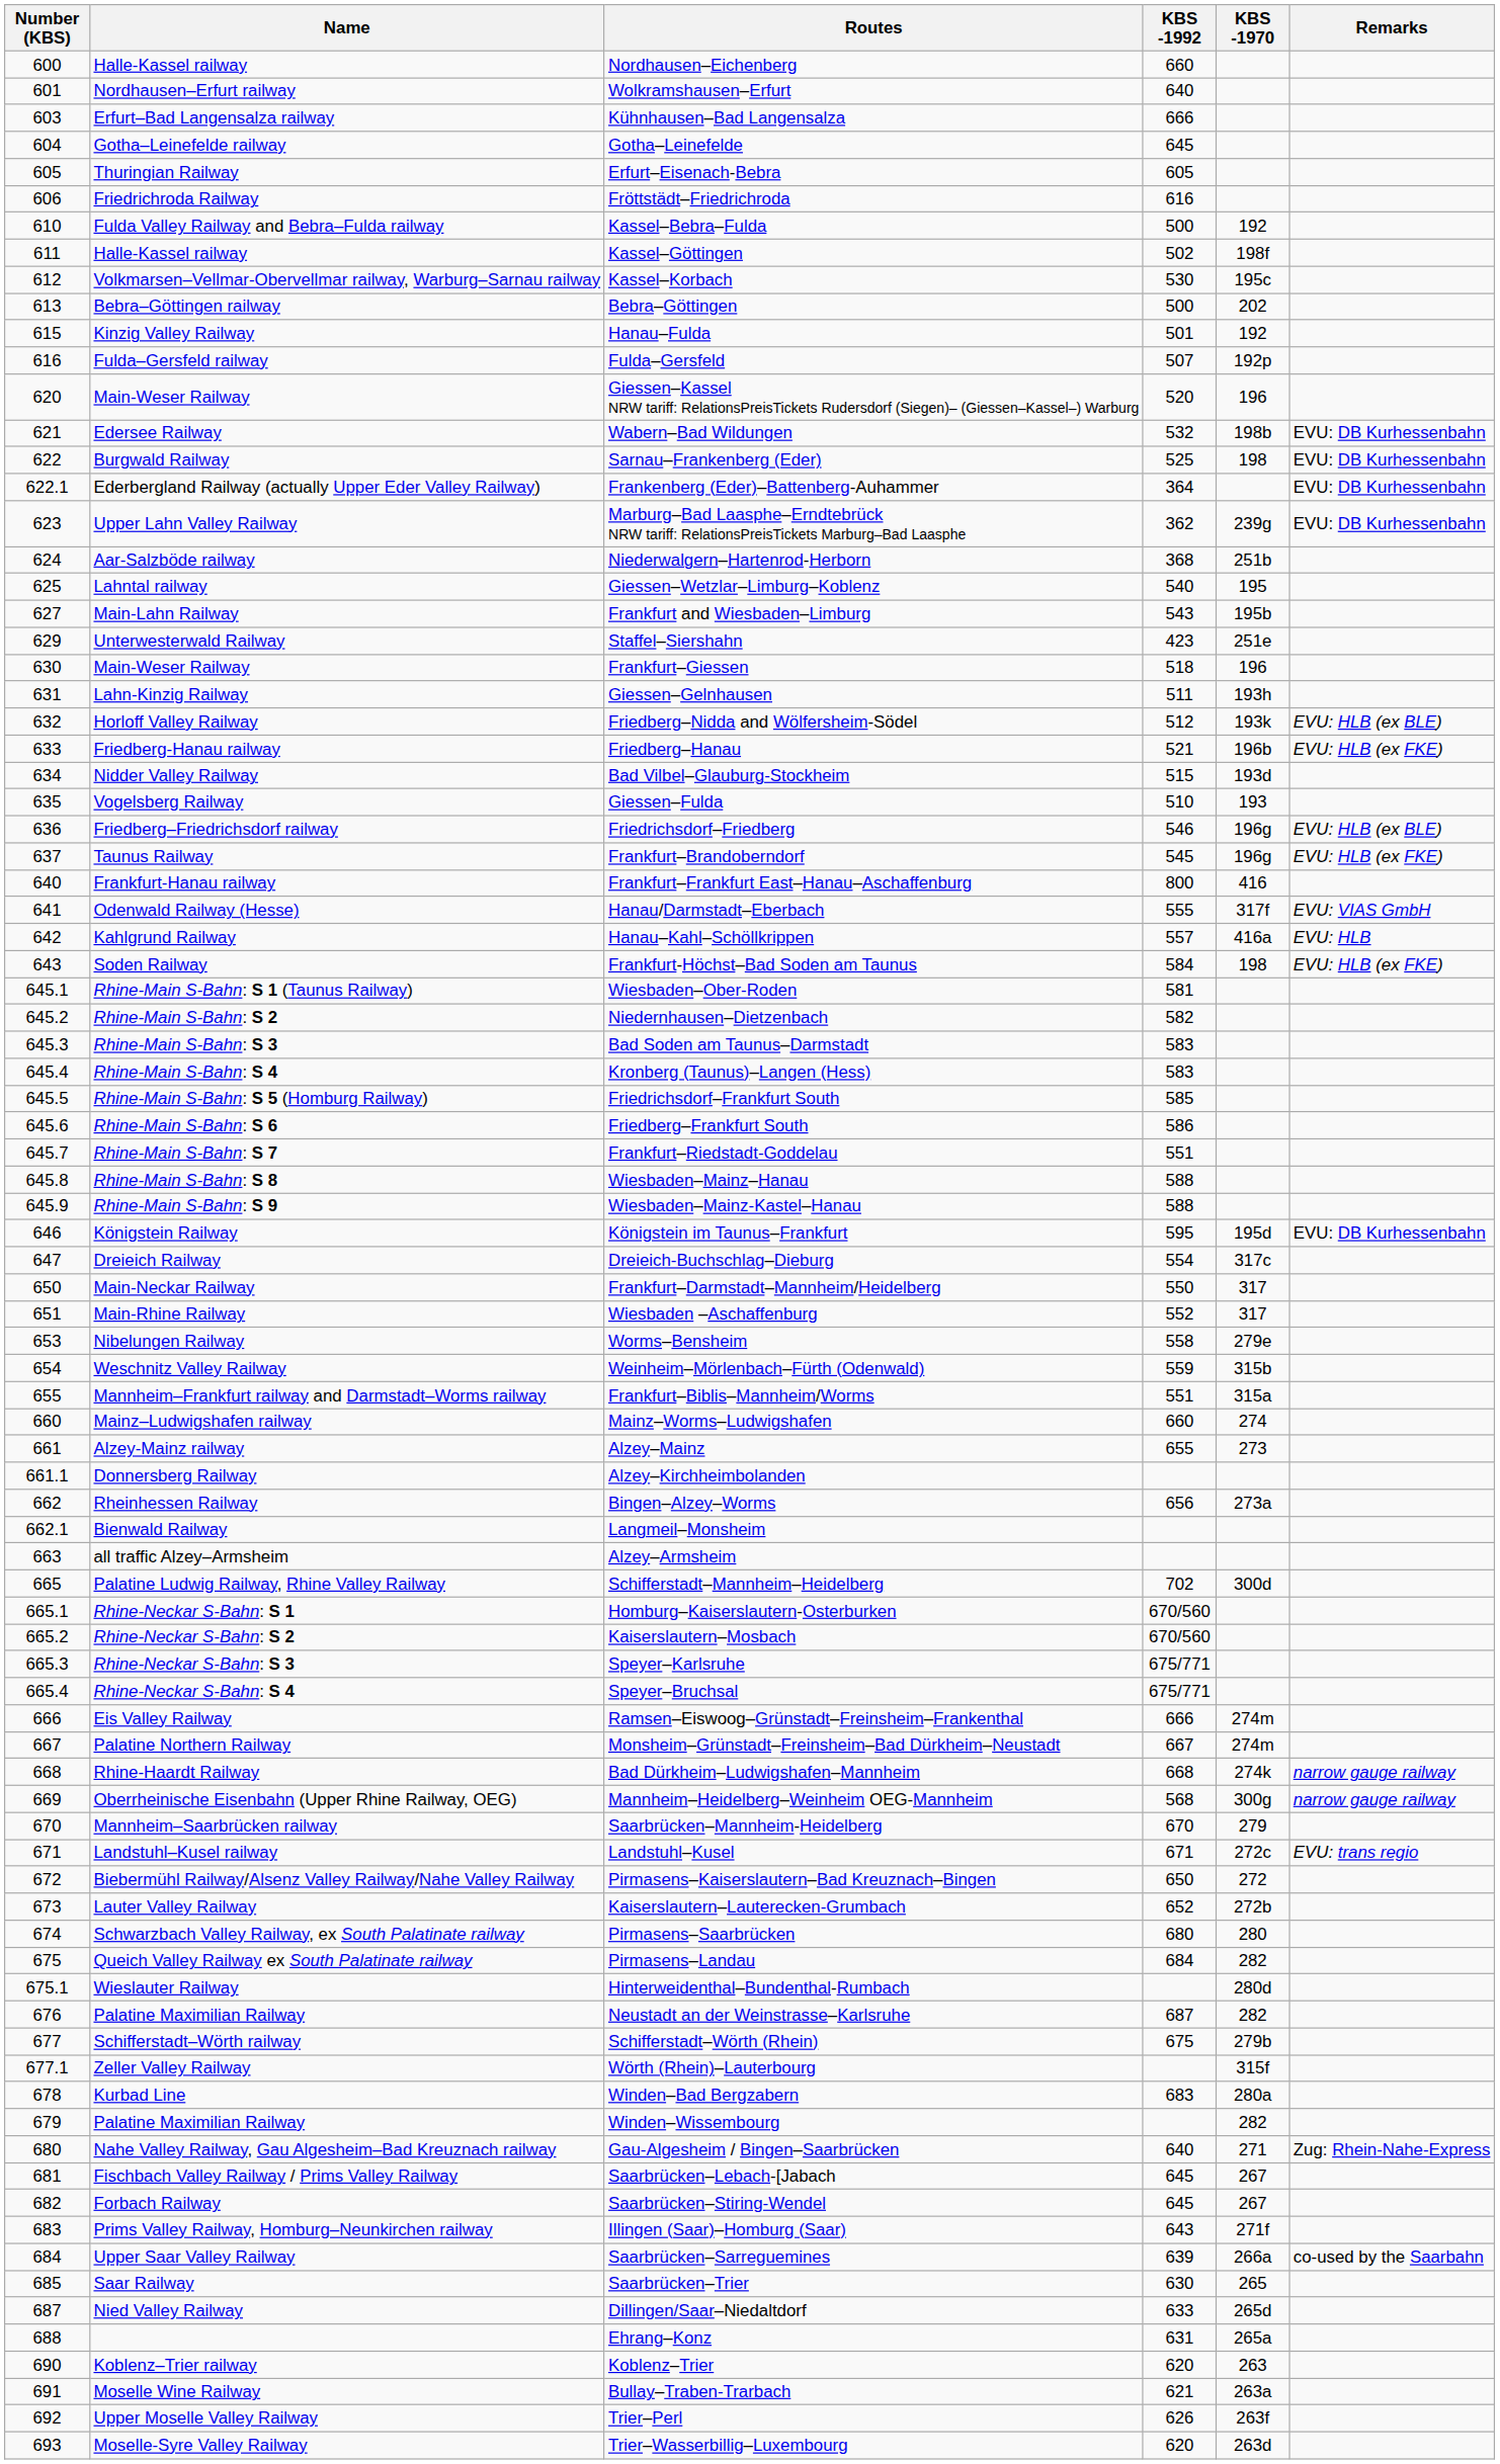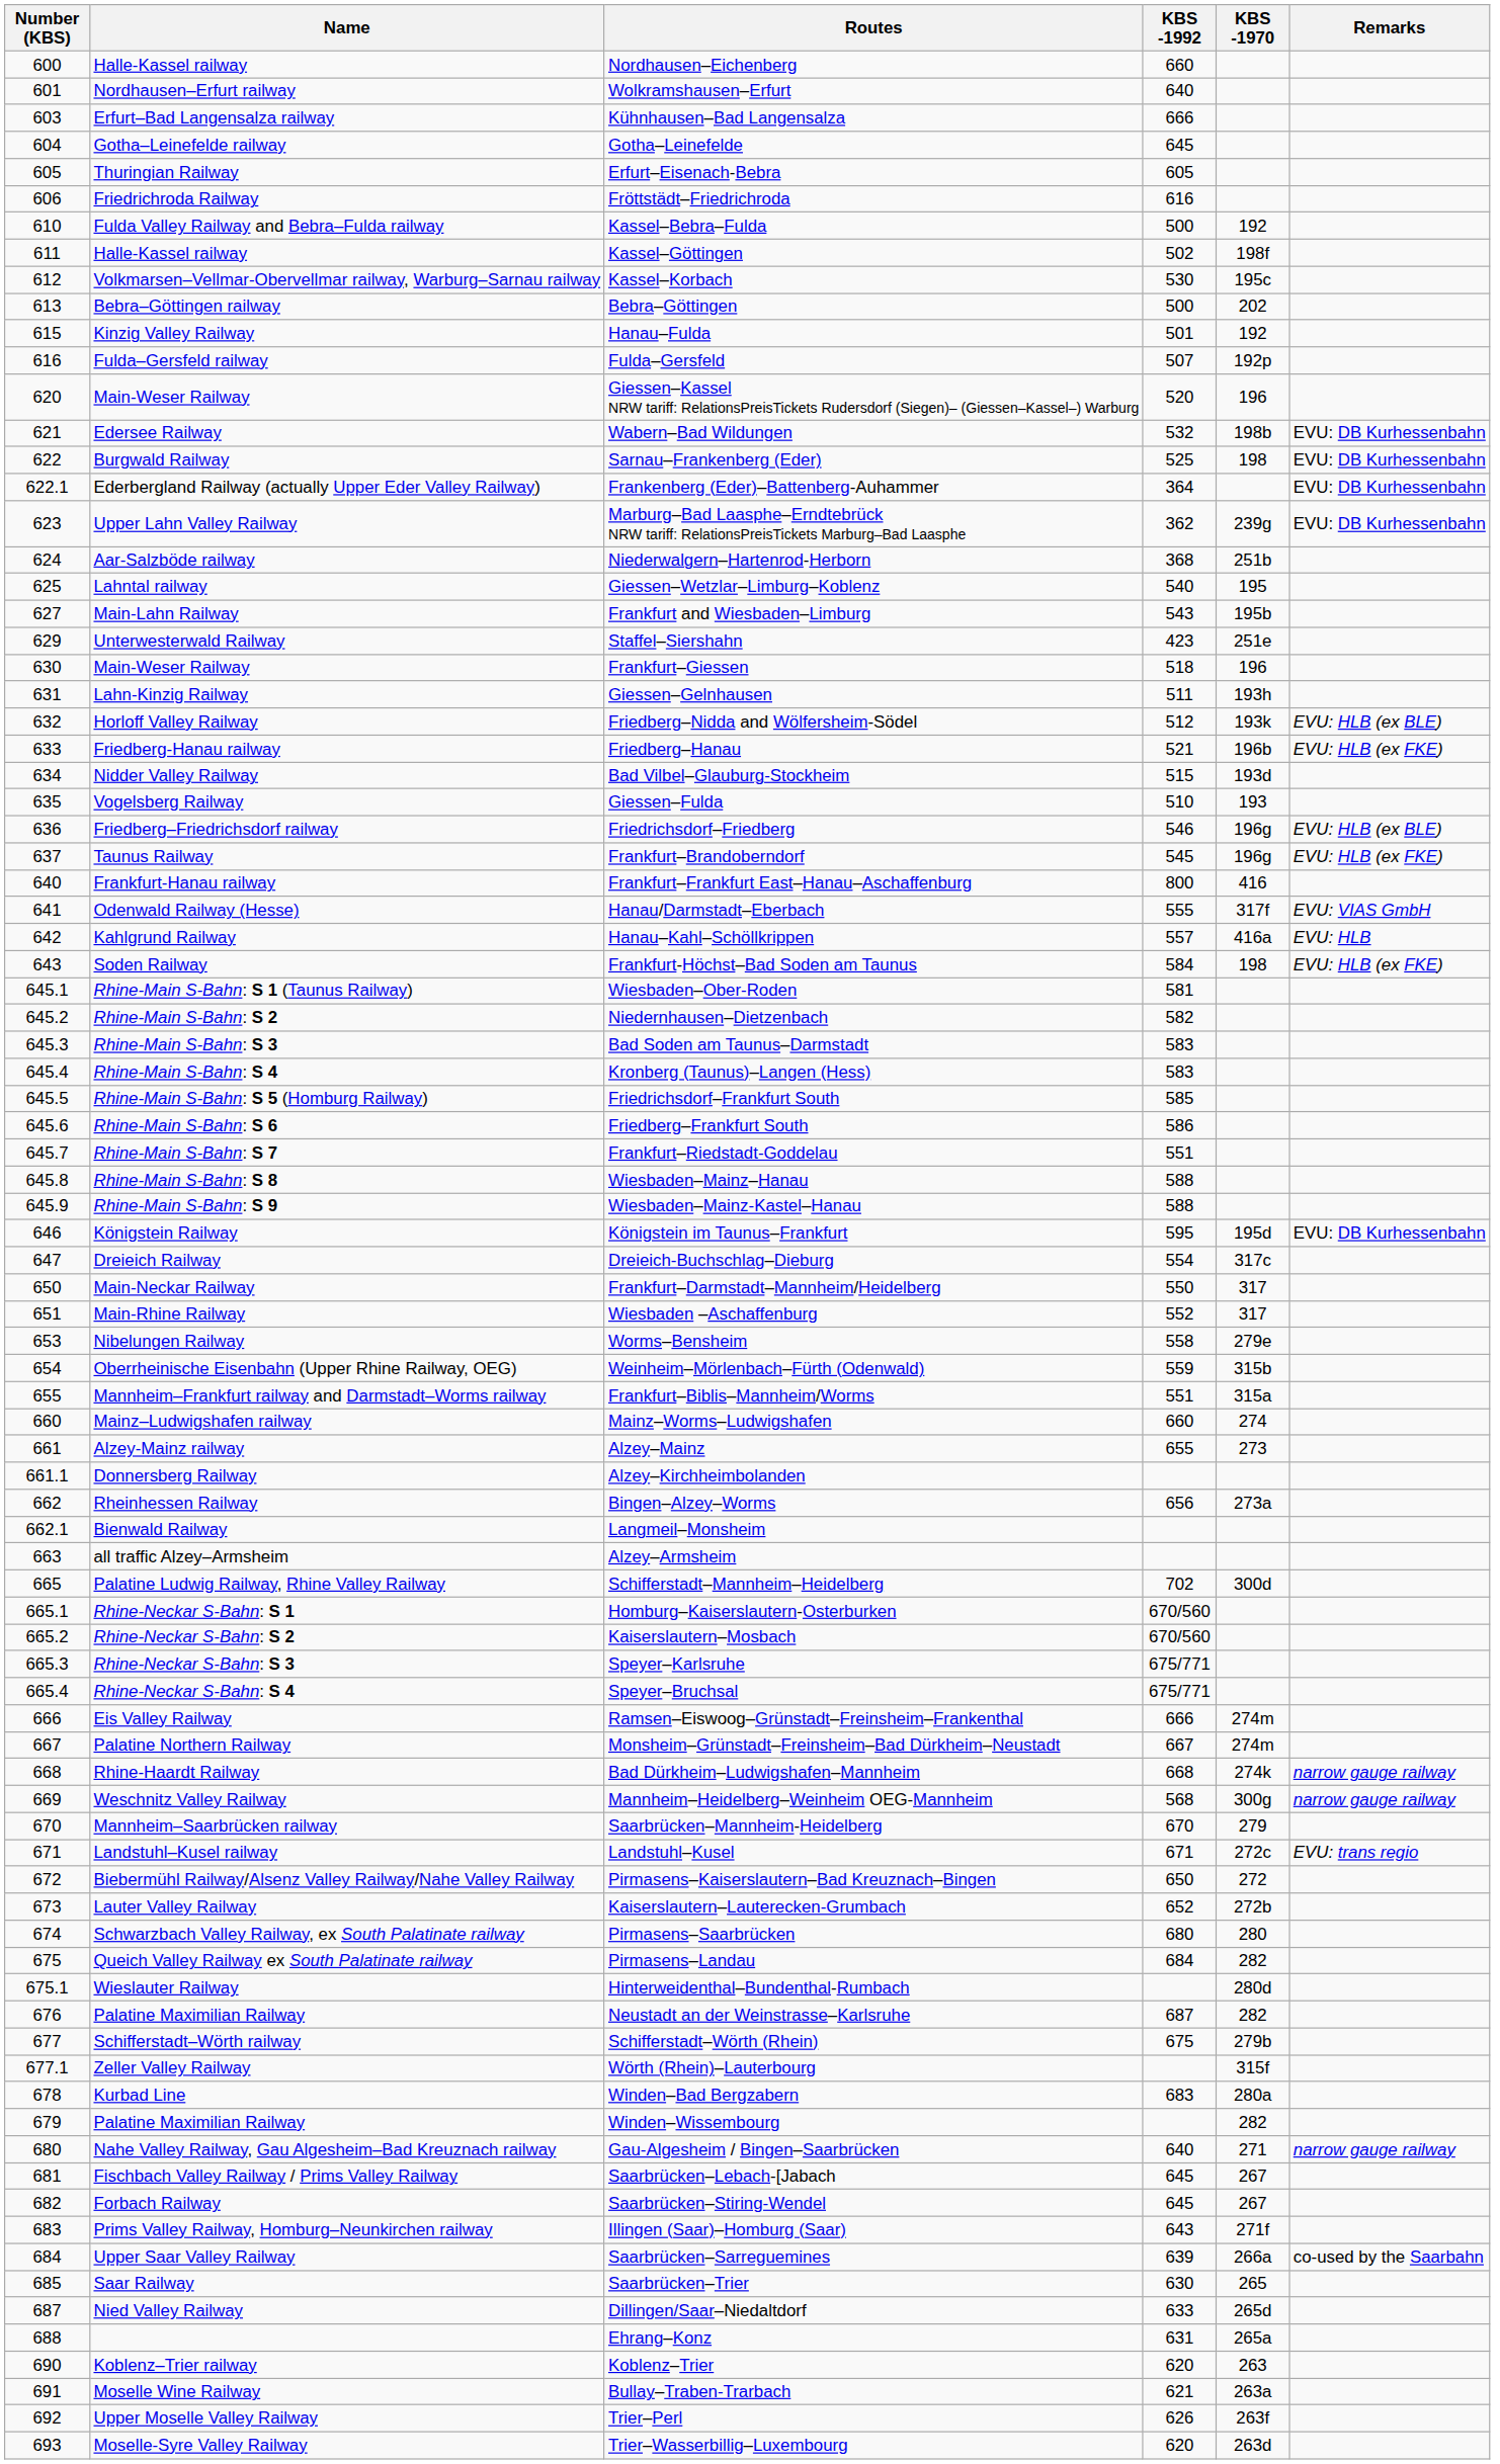Weinheim–Mörlenbach–Fürth (Odenwald) | Name: Weschnitz Valley Railway -> Oberrheinische Eisenbahn (Upper Rhine Railway, OEG)
Mannheim–Heidelberg–Weinheim OEG-Mannheim | Name: Oberrheinische Eisenbahn (Upper Rhine Railway, OEG) -> Weschnitz Valley Railway
Gau-Algesheim / Bingen–Saarbrücken | Remarks: Zug: Rhein-Nahe-Express -> narrow gauge railway
